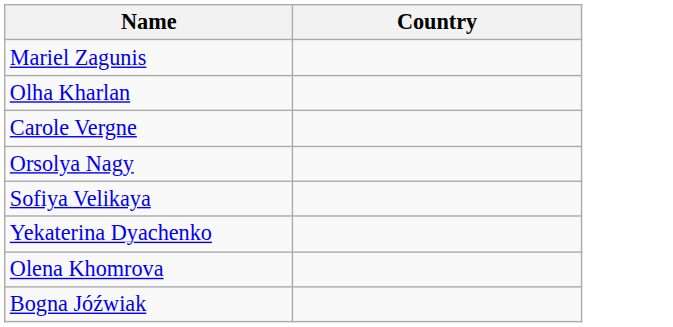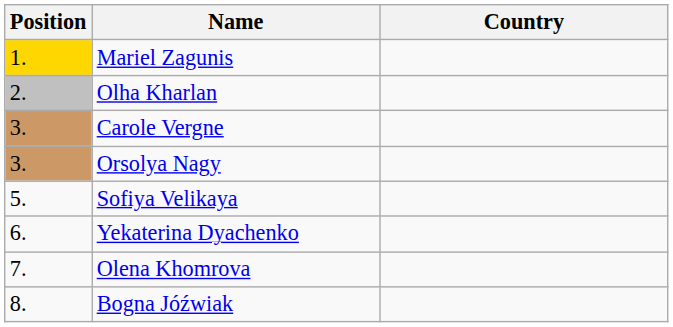+ column: Position | 1. | 2. | 3. | 3. | 5. | 6. | 7. | 8.
